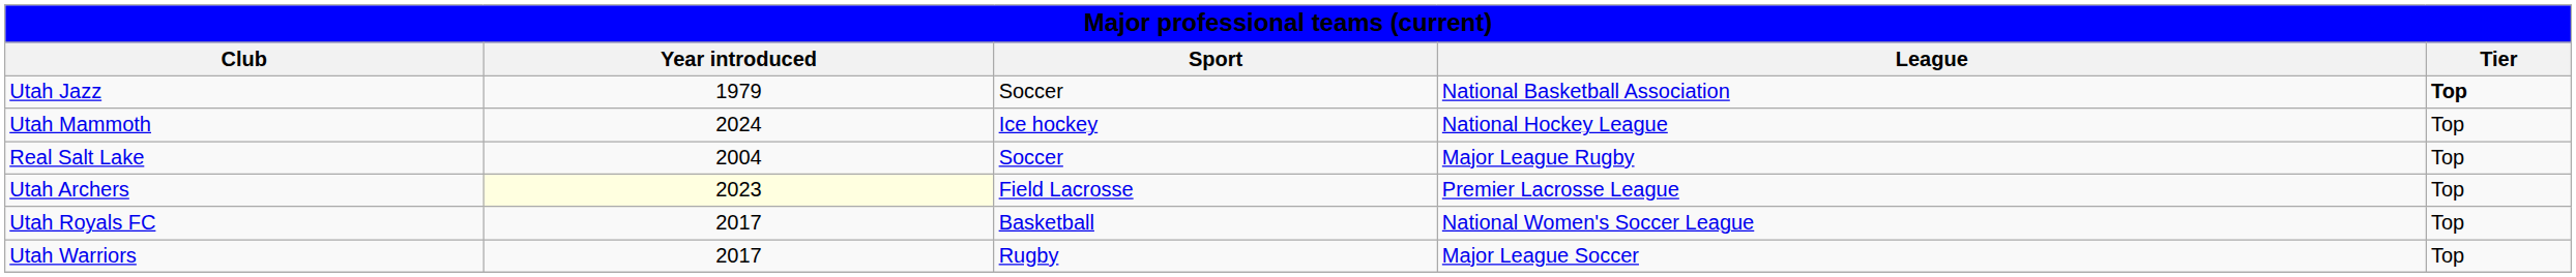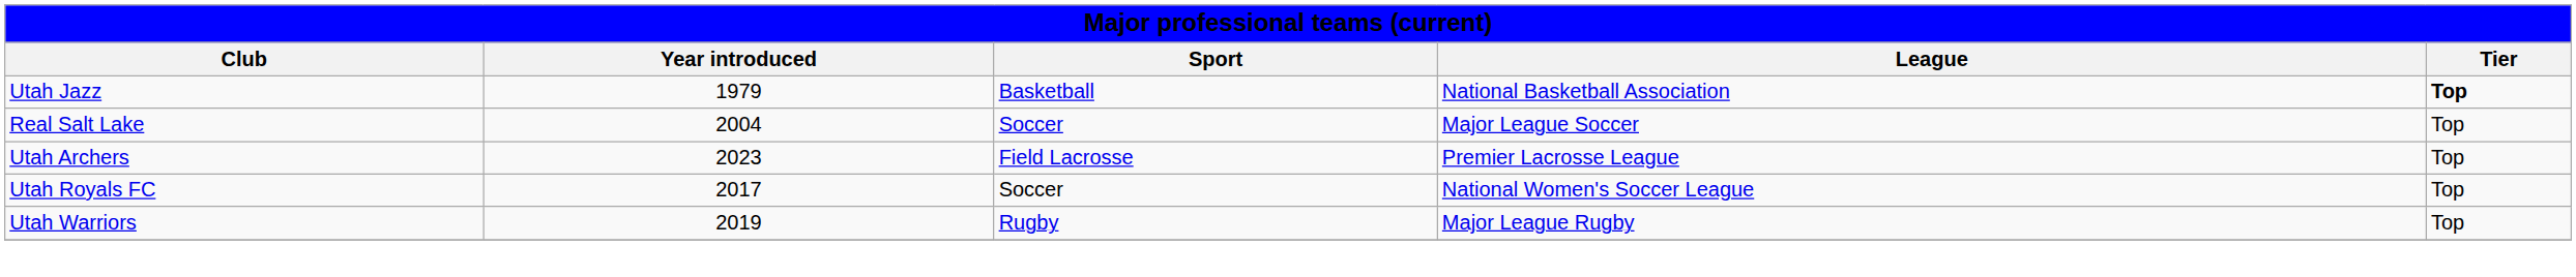Utah Jazz | Sport: Soccer -> Basketball
- row: Utah Mammoth | 2024 | Ice hockey | National Hockey League | Top
Real Salt Lake | League: Major League Rugby -> Major League Soccer
Utah Archers | Year introduced: lightyellow background -> no background
Utah Royals FC | Sport: Basketball -> Soccer
Utah Warriors | Year introduced: 2017 -> 2019
Utah Warriors | League: Major League Soccer -> Major League Rugby
